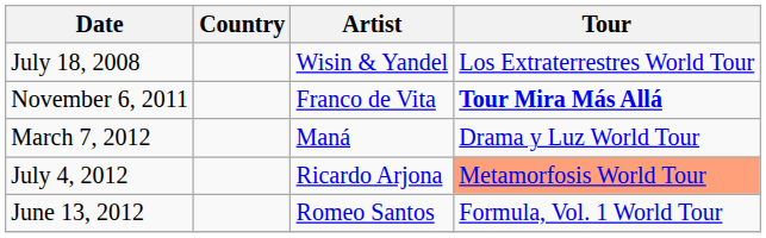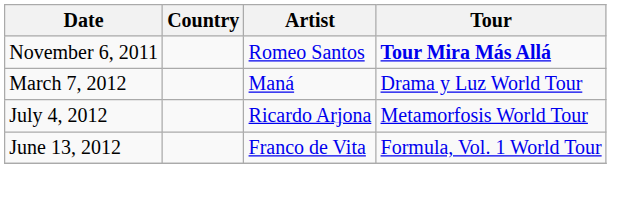- row: July 18, 2008 | Wisin & Yandel | Los Extraterrestres World Tour
November 6, 2011 | Artist: Franco de Vita -> Romeo Santos
July 4, 2012 | Tour: lightsalmon background -> no background
June 13, 2012 | Artist: Romeo Santos -> Franco de Vita
